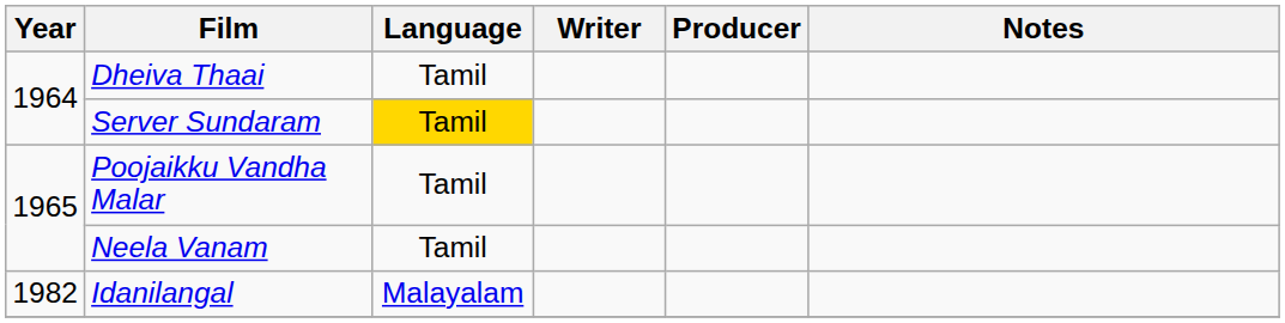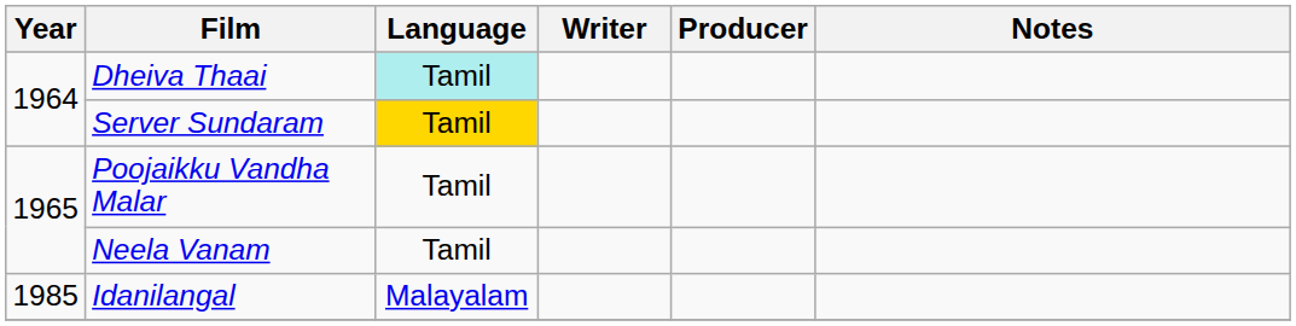Dheiva Thaai | Language: no background -> paleturquoise background
Idanilangal | Year: 1982 -> 1985
